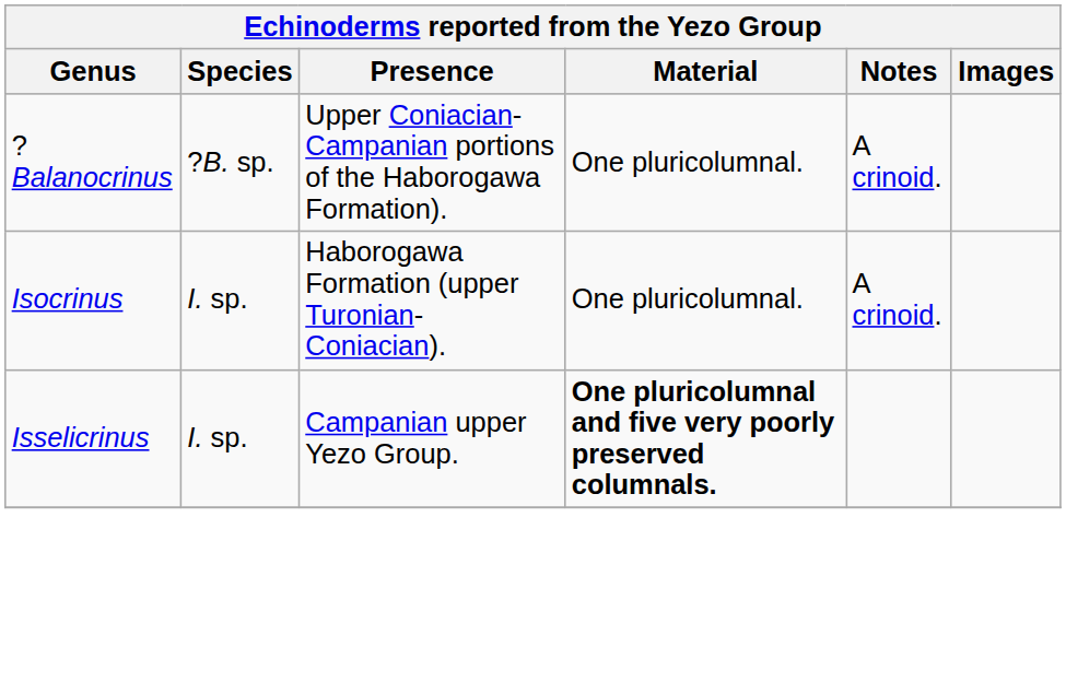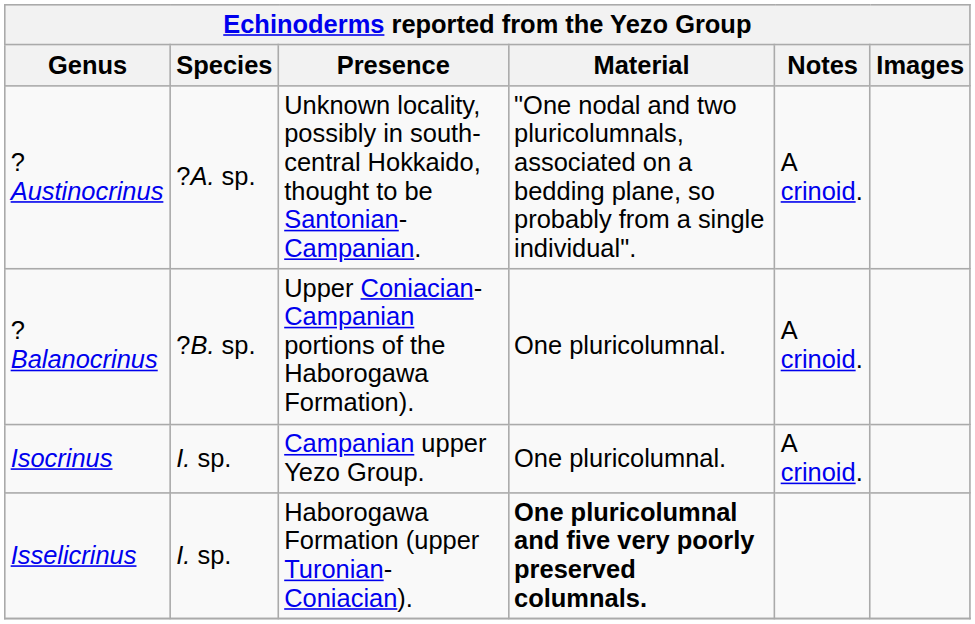+ row: ?Austinocrinus | ?A. sp. | Unknown locality, possibly in south-central Hokkaido, thought to be Santonian-Campanian. | "One nodal and two pluricolumnals, associated on a bedding plane, so probably from a single individual". | A crinoid.
Isocrinus | Presence: Haborogawa Formation (upper Turonian-Coniacian). -> Campanian upper Yezo Group.
Isselicrinus | Presence: Campanian upper Yezo Group. -> Haborogawa Formation (upper Turonian-Coniacian).
